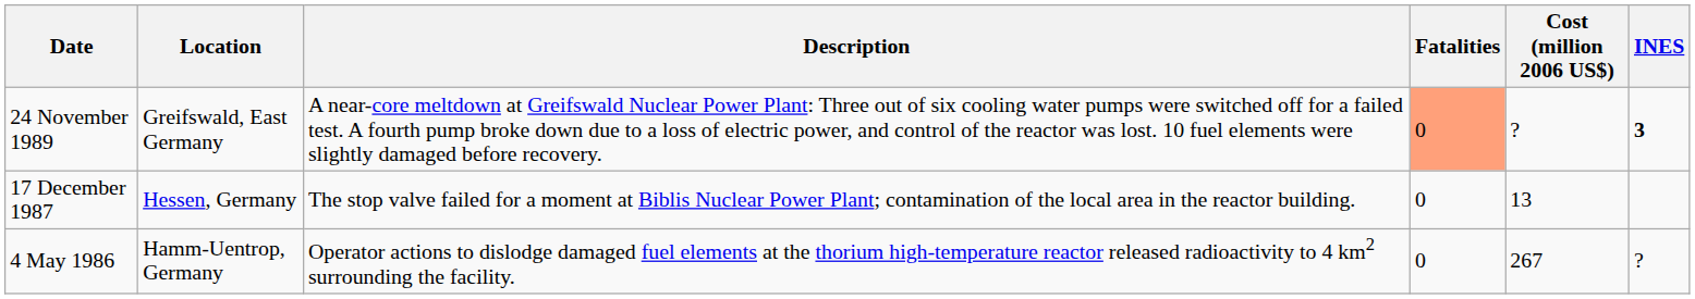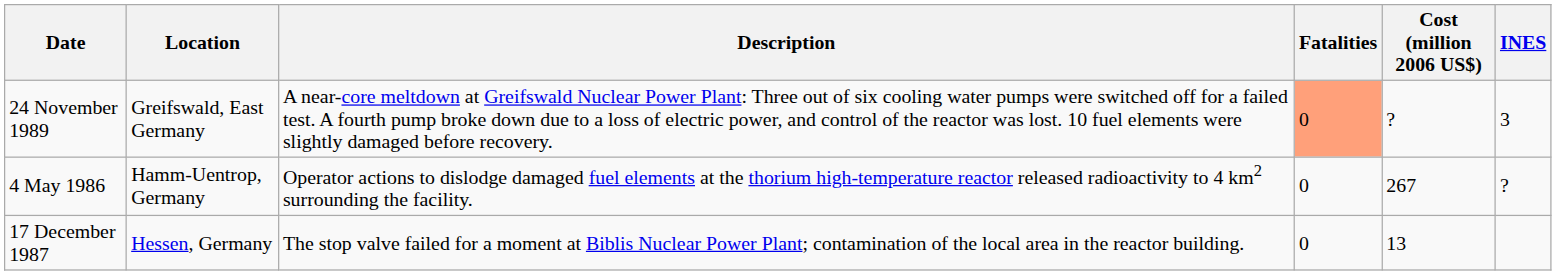24 November 1989 | INES: bold -> normal
rows swapped: 4 May 1986 <-> 17 December 1987
